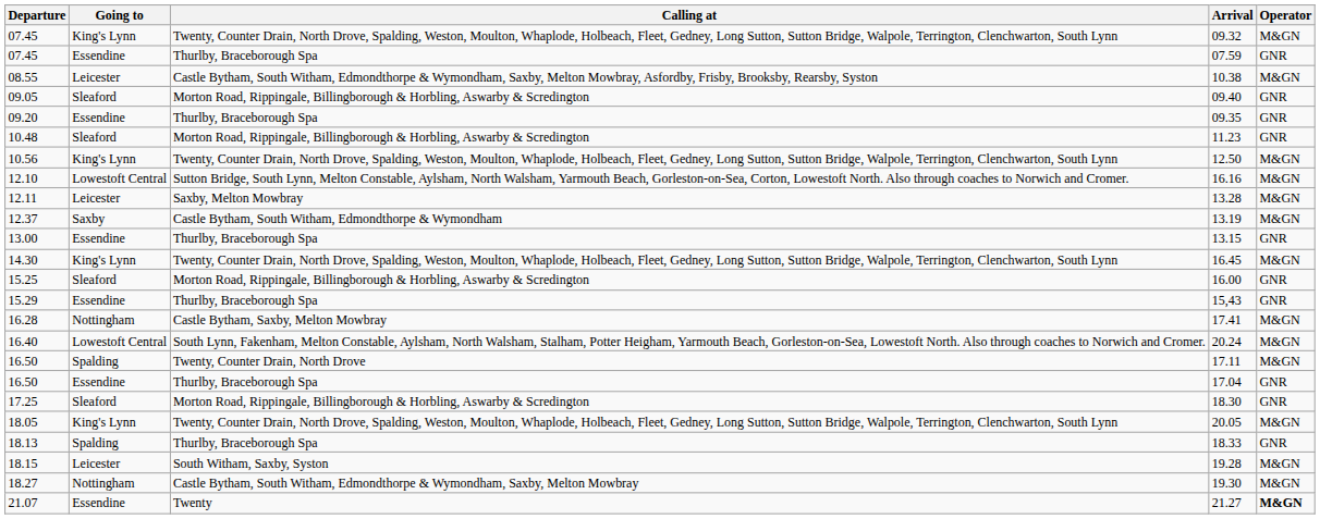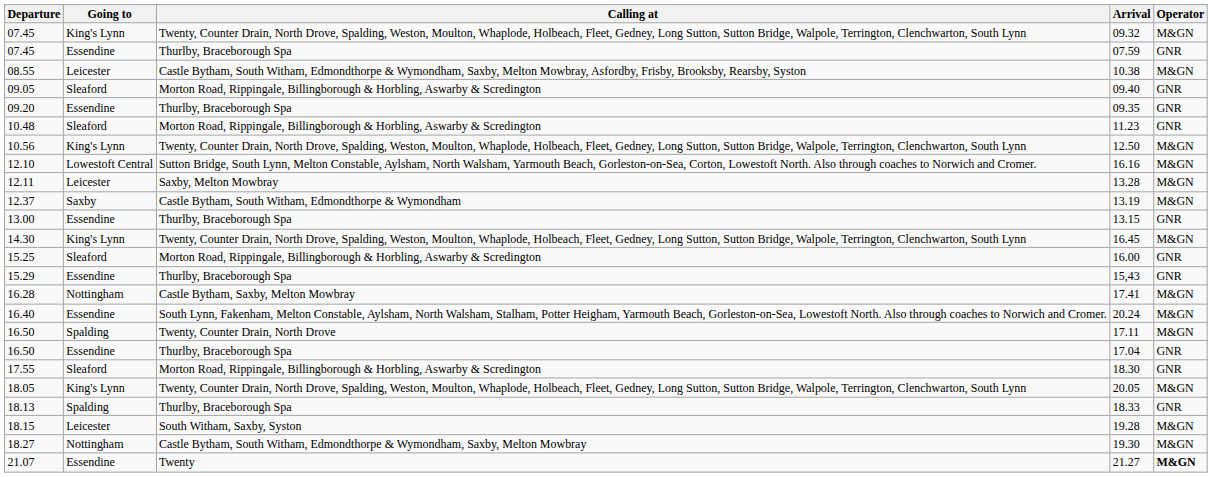20.24 | Going to: Lowestoft Central -> Essendine
18.30 | Departure: 17.25 -> 17.55
